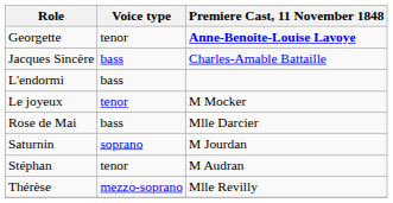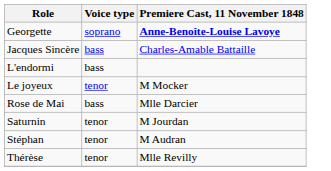Georgette | Voice type: tenor -> soprano
Saturnin | Voice type: soprano -> tenor
Thérèse | Voice type: mezzo-soprano -> tenor
